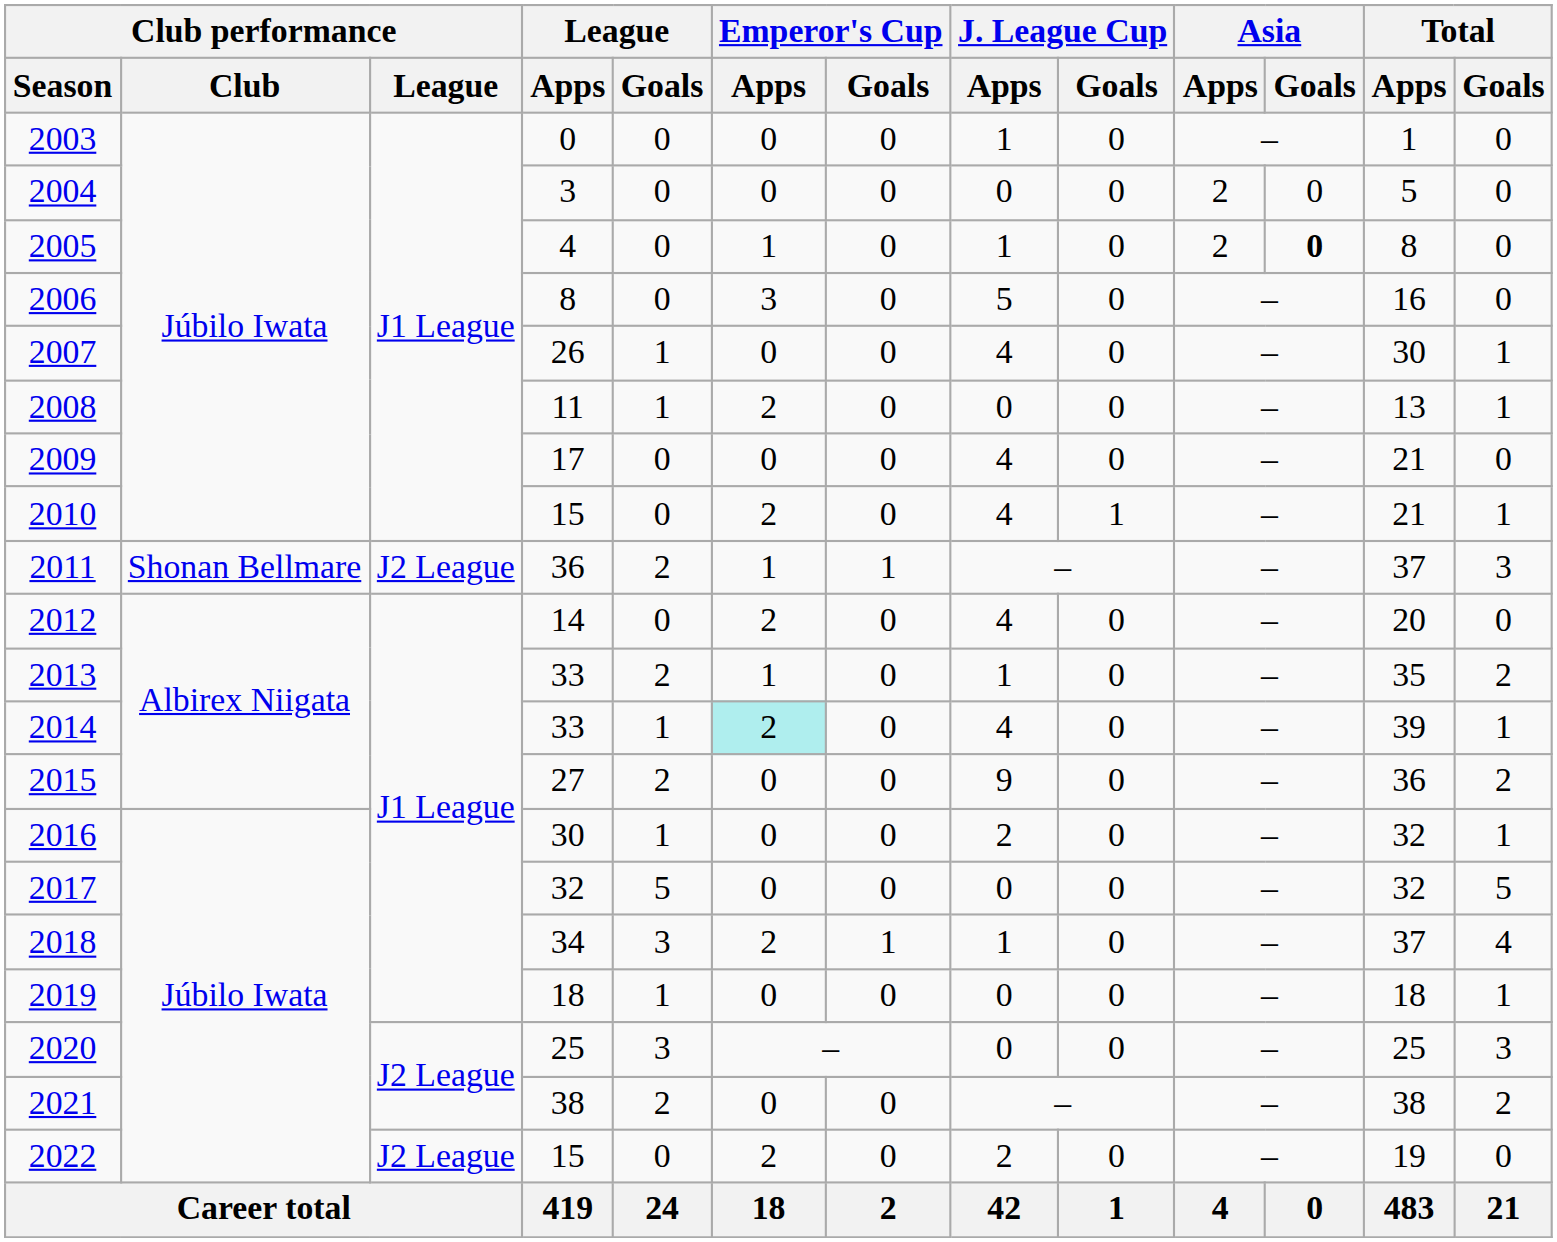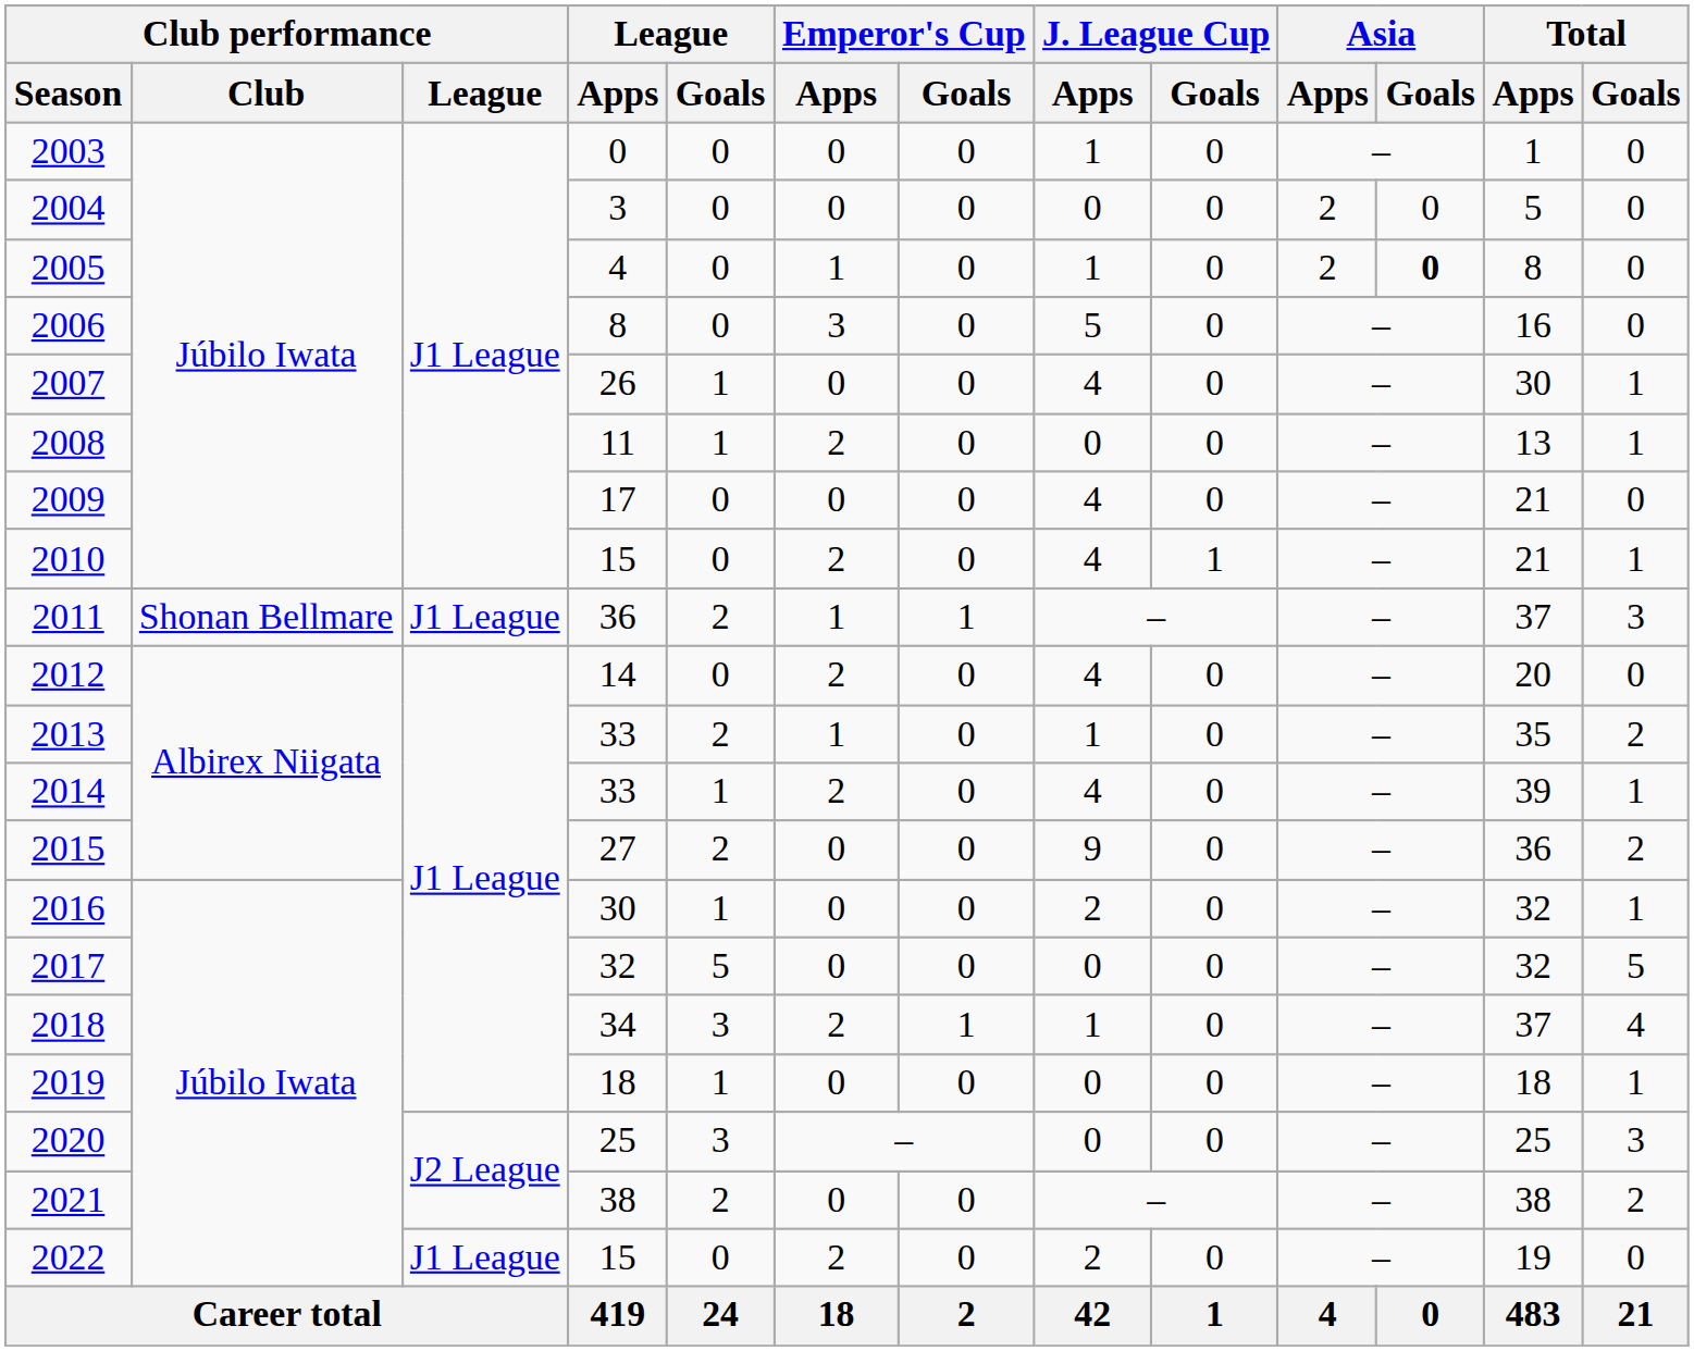2011 | Club performance / League: J2 League -> J1 League
2014 | Emperor's Cup / Apps: paleturquoise background -> no background
2022 | Club performance / League: J2 League -> J1 League
